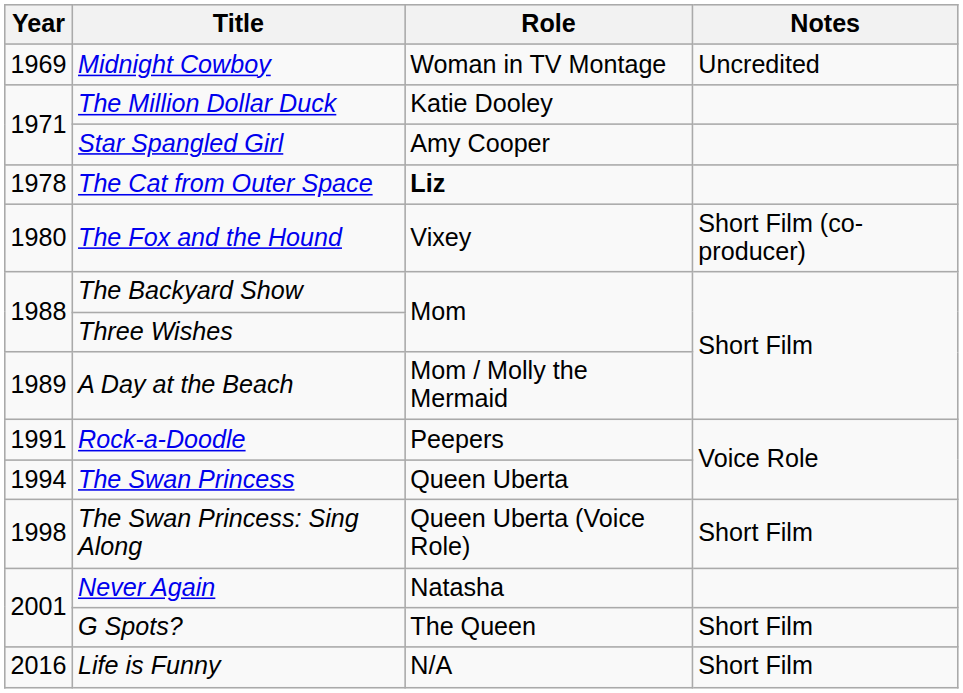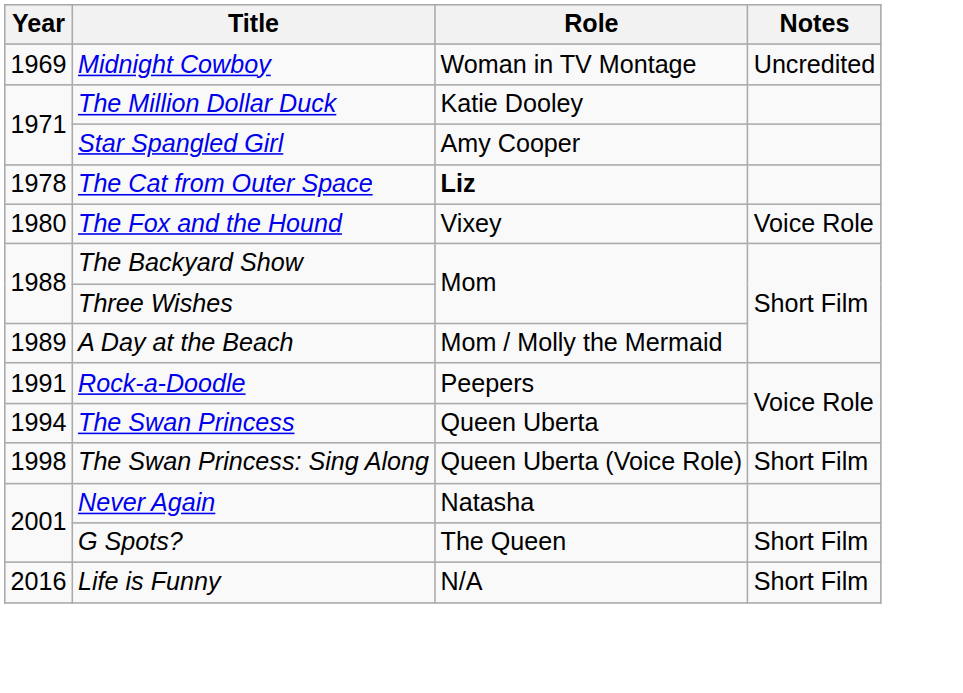The Fox and the Hound | Notes: Short Film (co-producer) -> Voice Role
